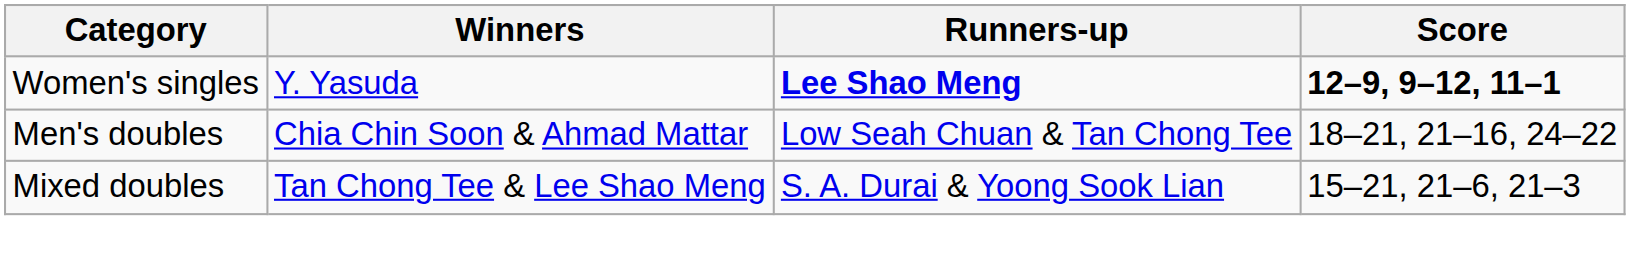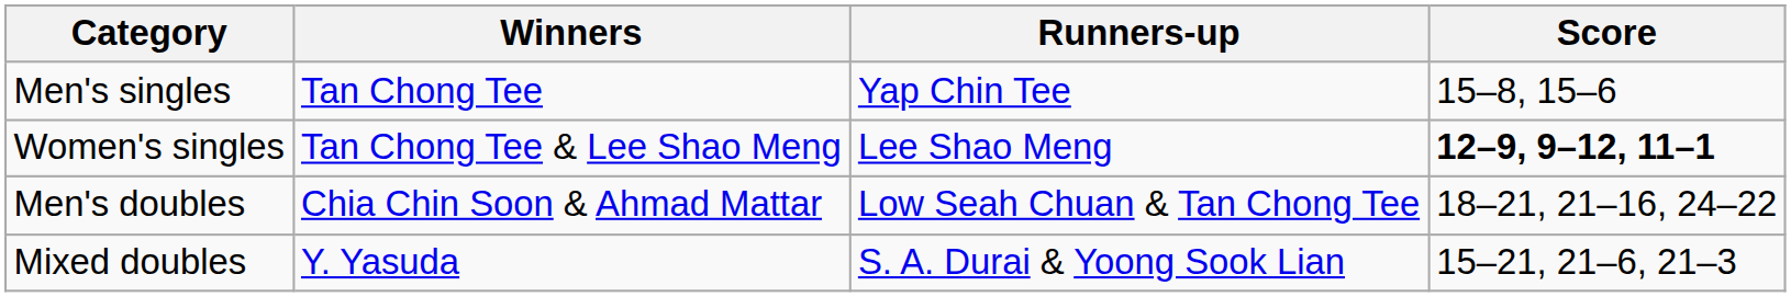+ row: Men's singles | Tan Chong Tee | Yap Chin Tee | 15–8, 15–6
Women's singles | Winners: Y. Yasuda -> Tan Chong Tee & Lee Shao Meng
Women's singles | Runners-up: bold -> normal
Mixed doubles | Winners: Tan Chong Tee & Lee Shao Meng -> Y. Yasuda
